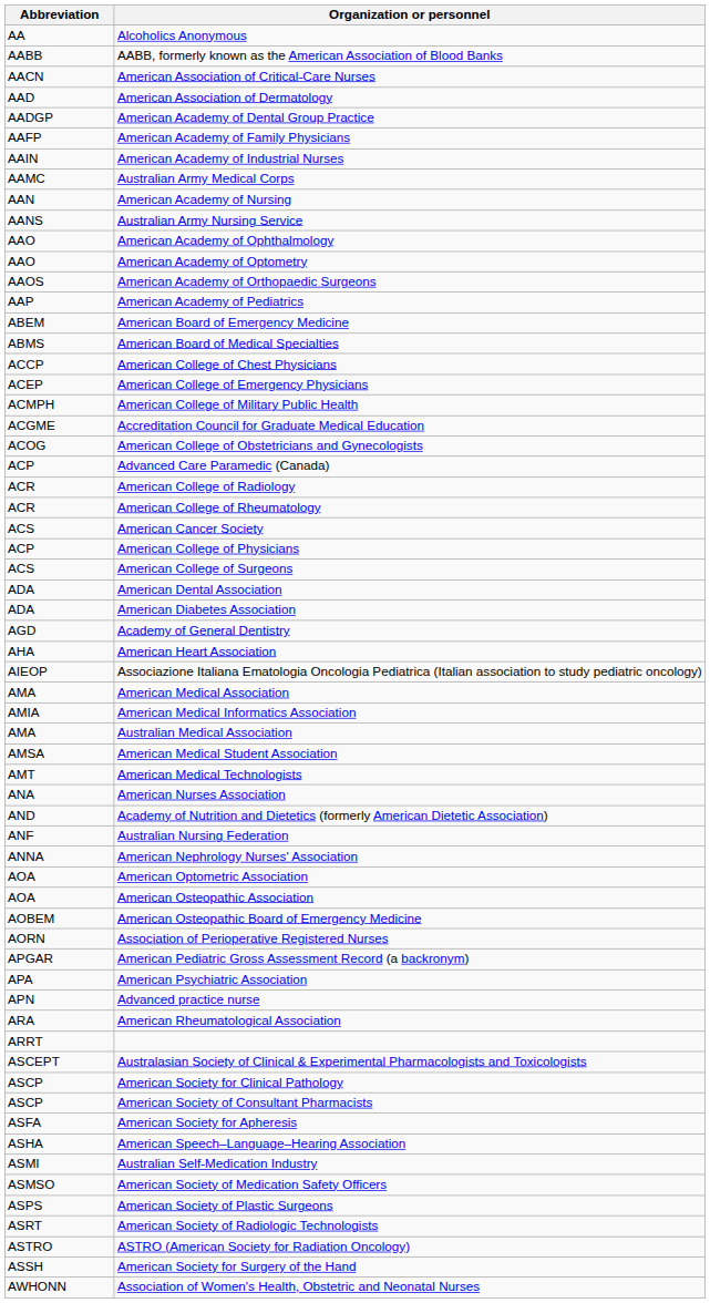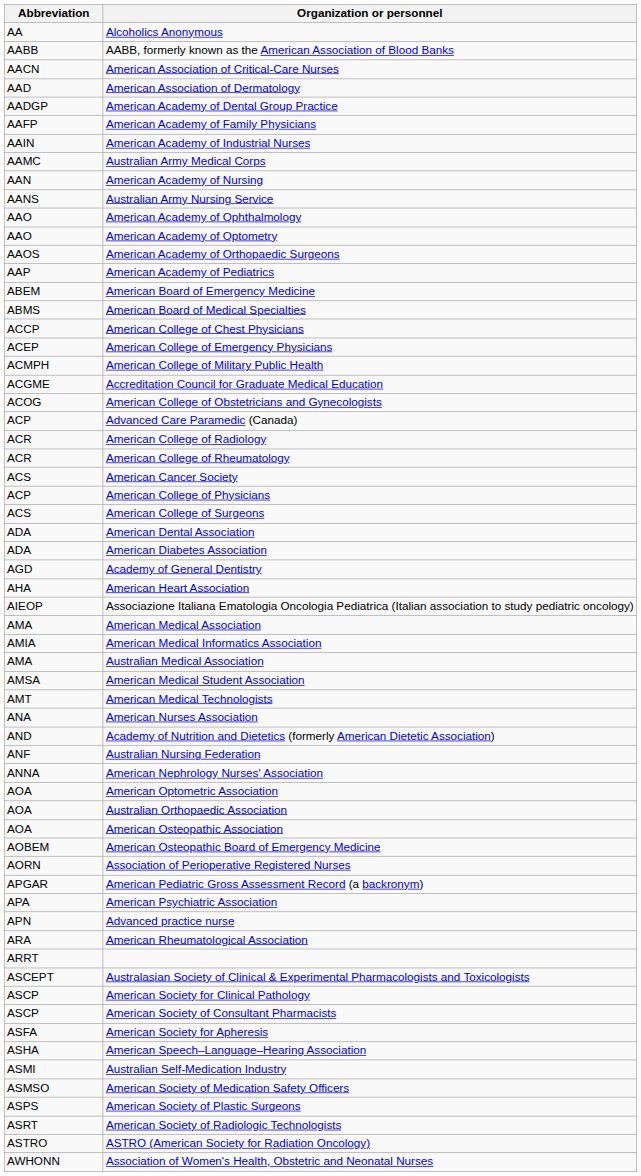+ row: AOA | Australian Orthopaedic Association
- row: ASSH | American Society for Surgery of the Hand
